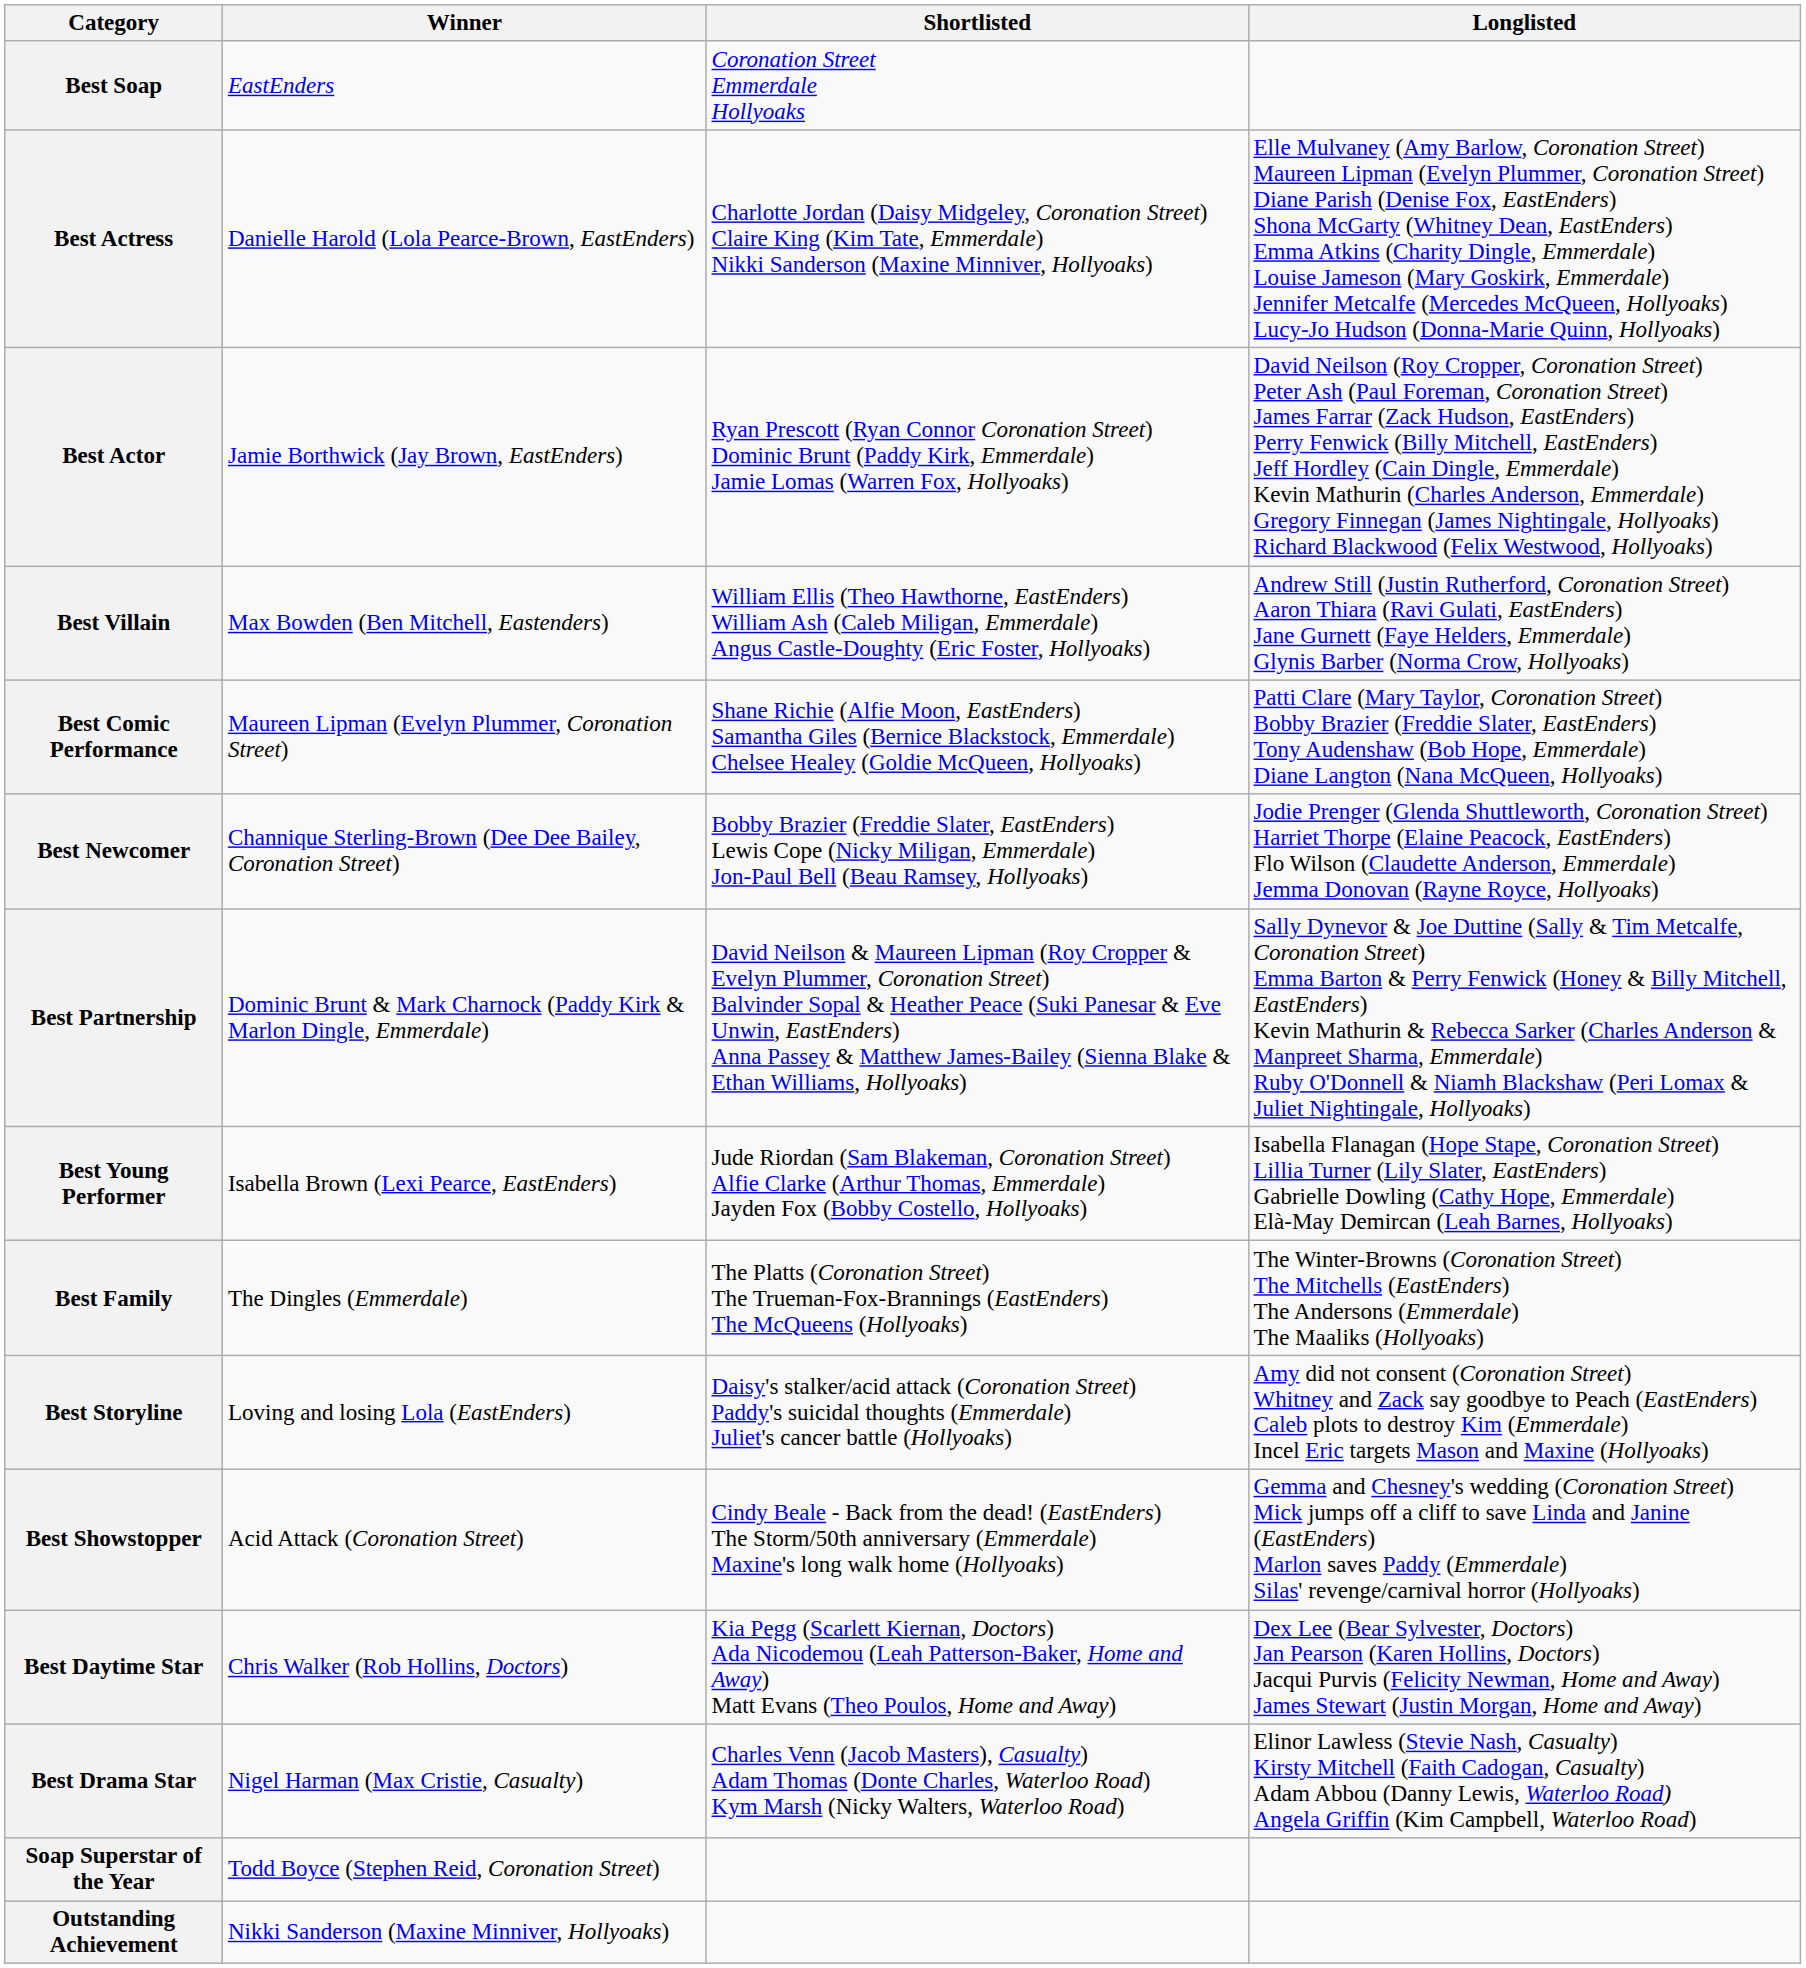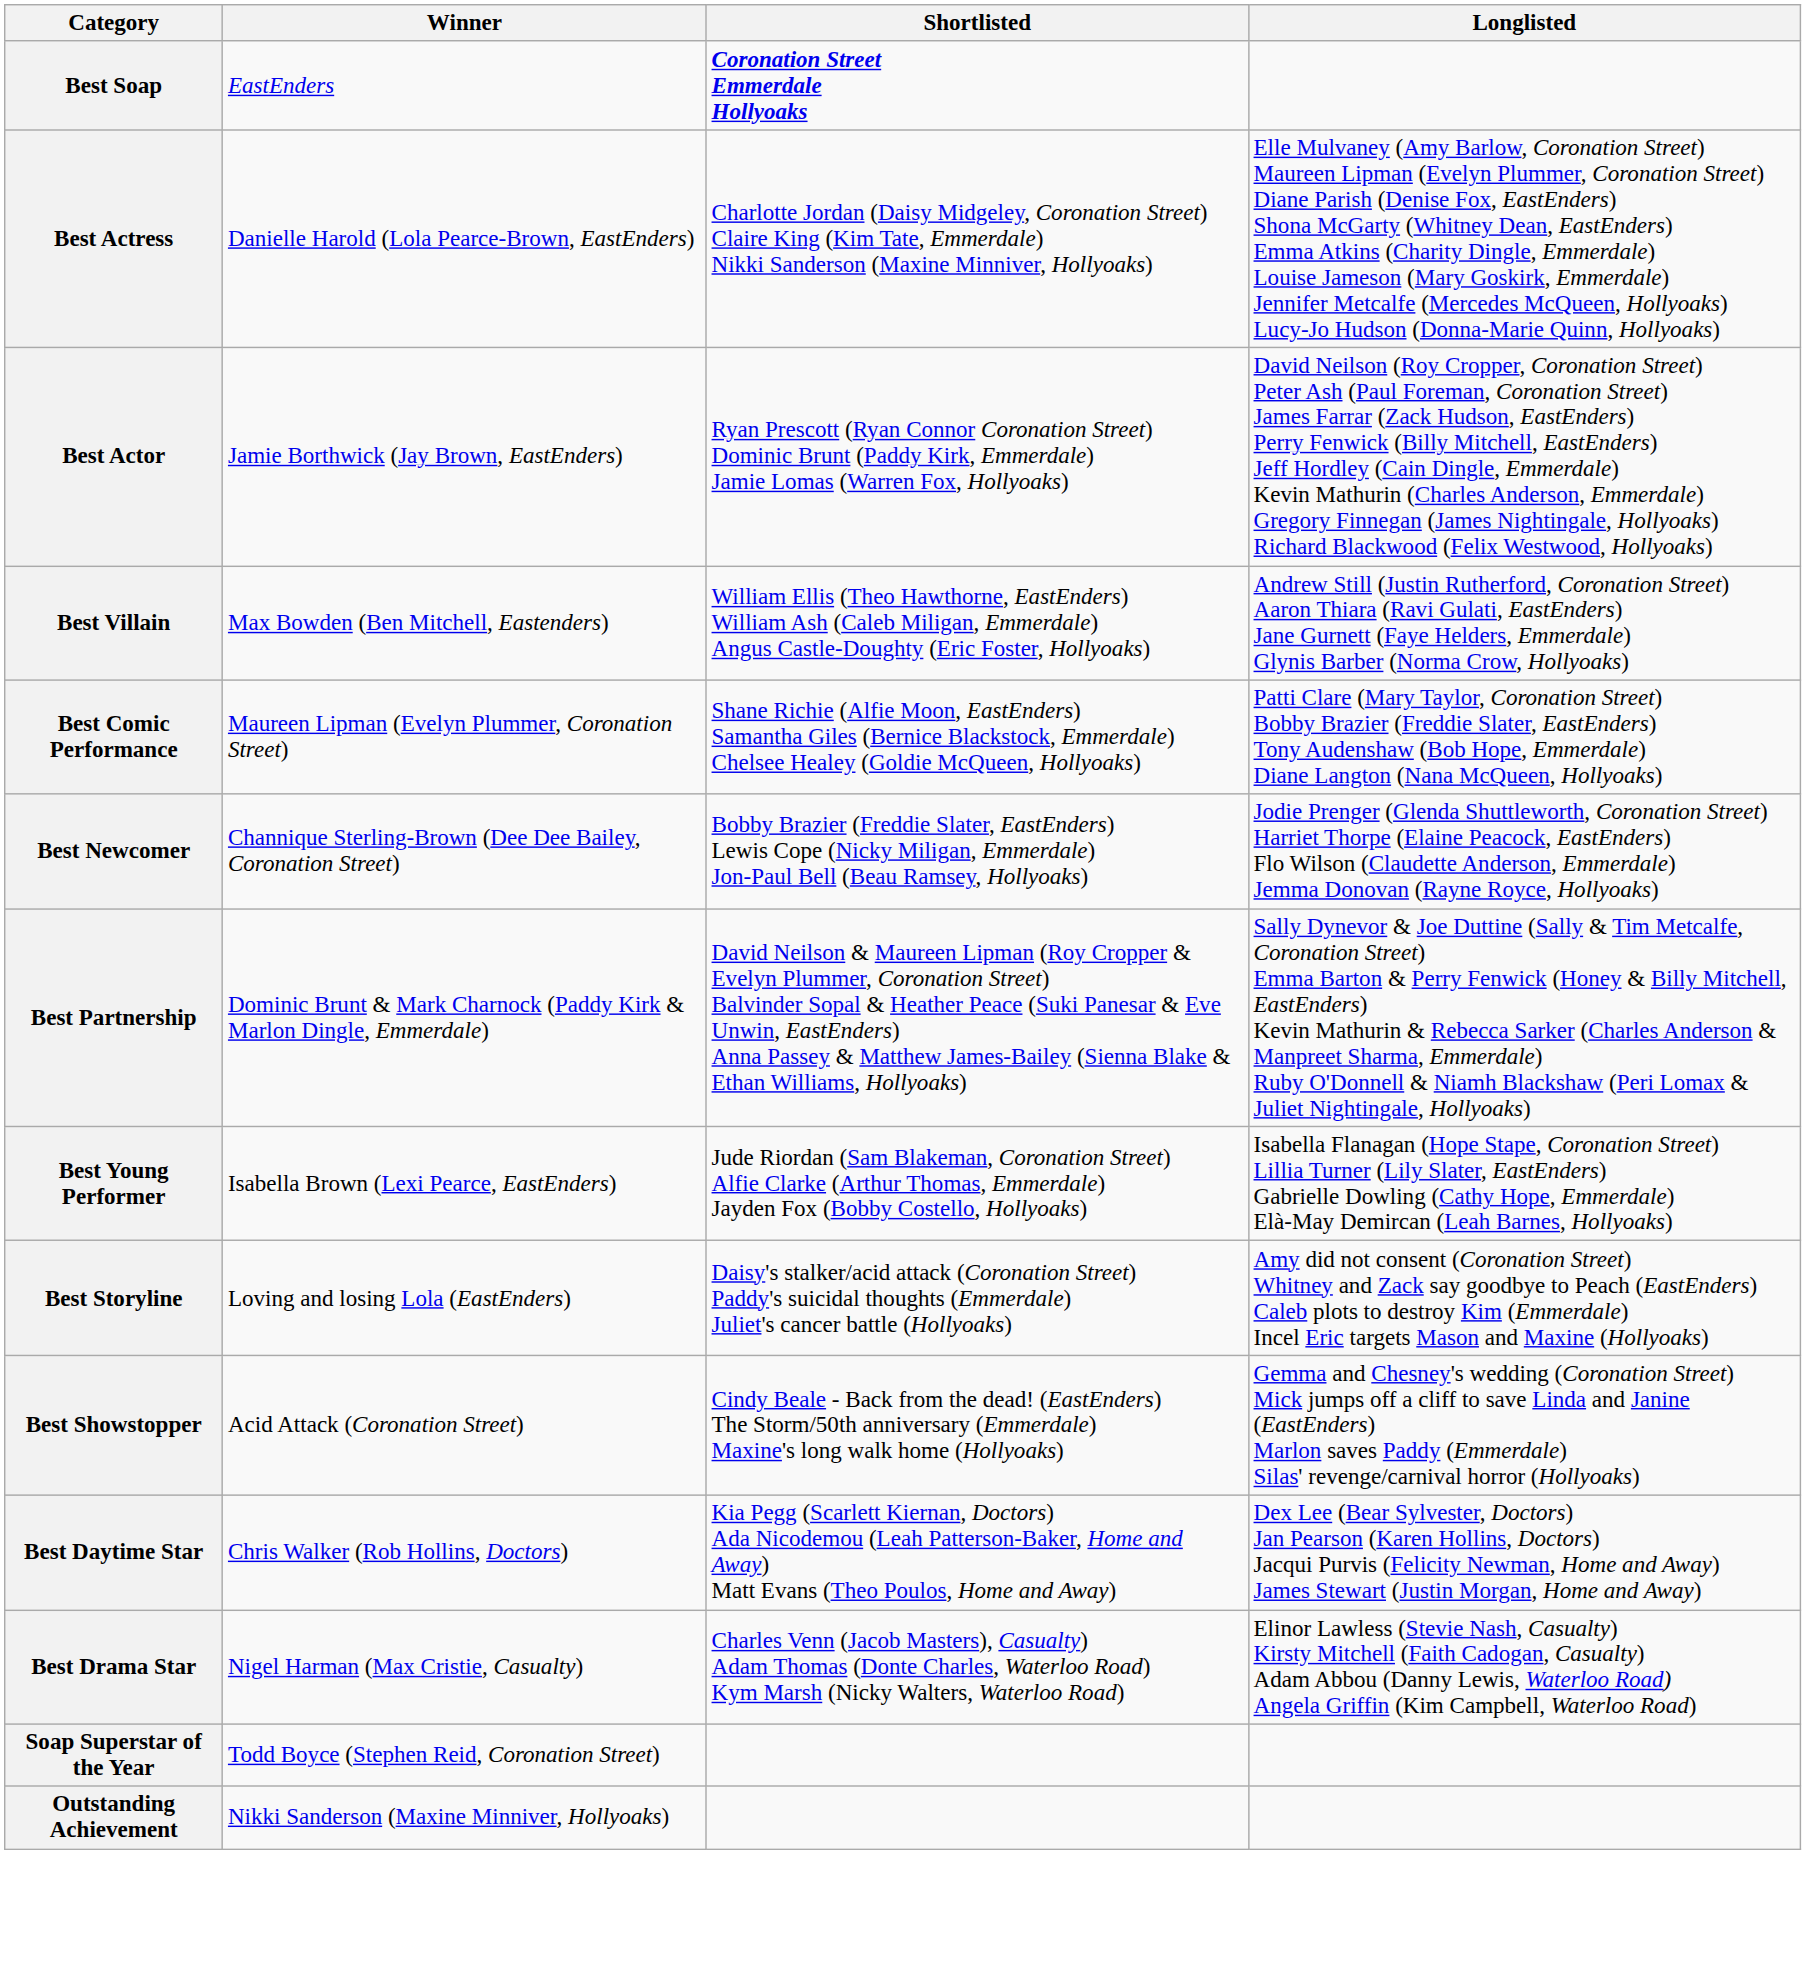Best Soap | Shortlisted: normal -> bold
- row: Best Family | The Dingles (Emmerdale) | The Platts (Coronation Street) The Trueman-Fox-Brannings (EastEnders) The McQueens (Hollyoaks) | The Winter-Browns (Coronation Street) The Mitchells (EastEnders) The Andersons (Emmerdale) The Maaliks (Hollyoaks)
